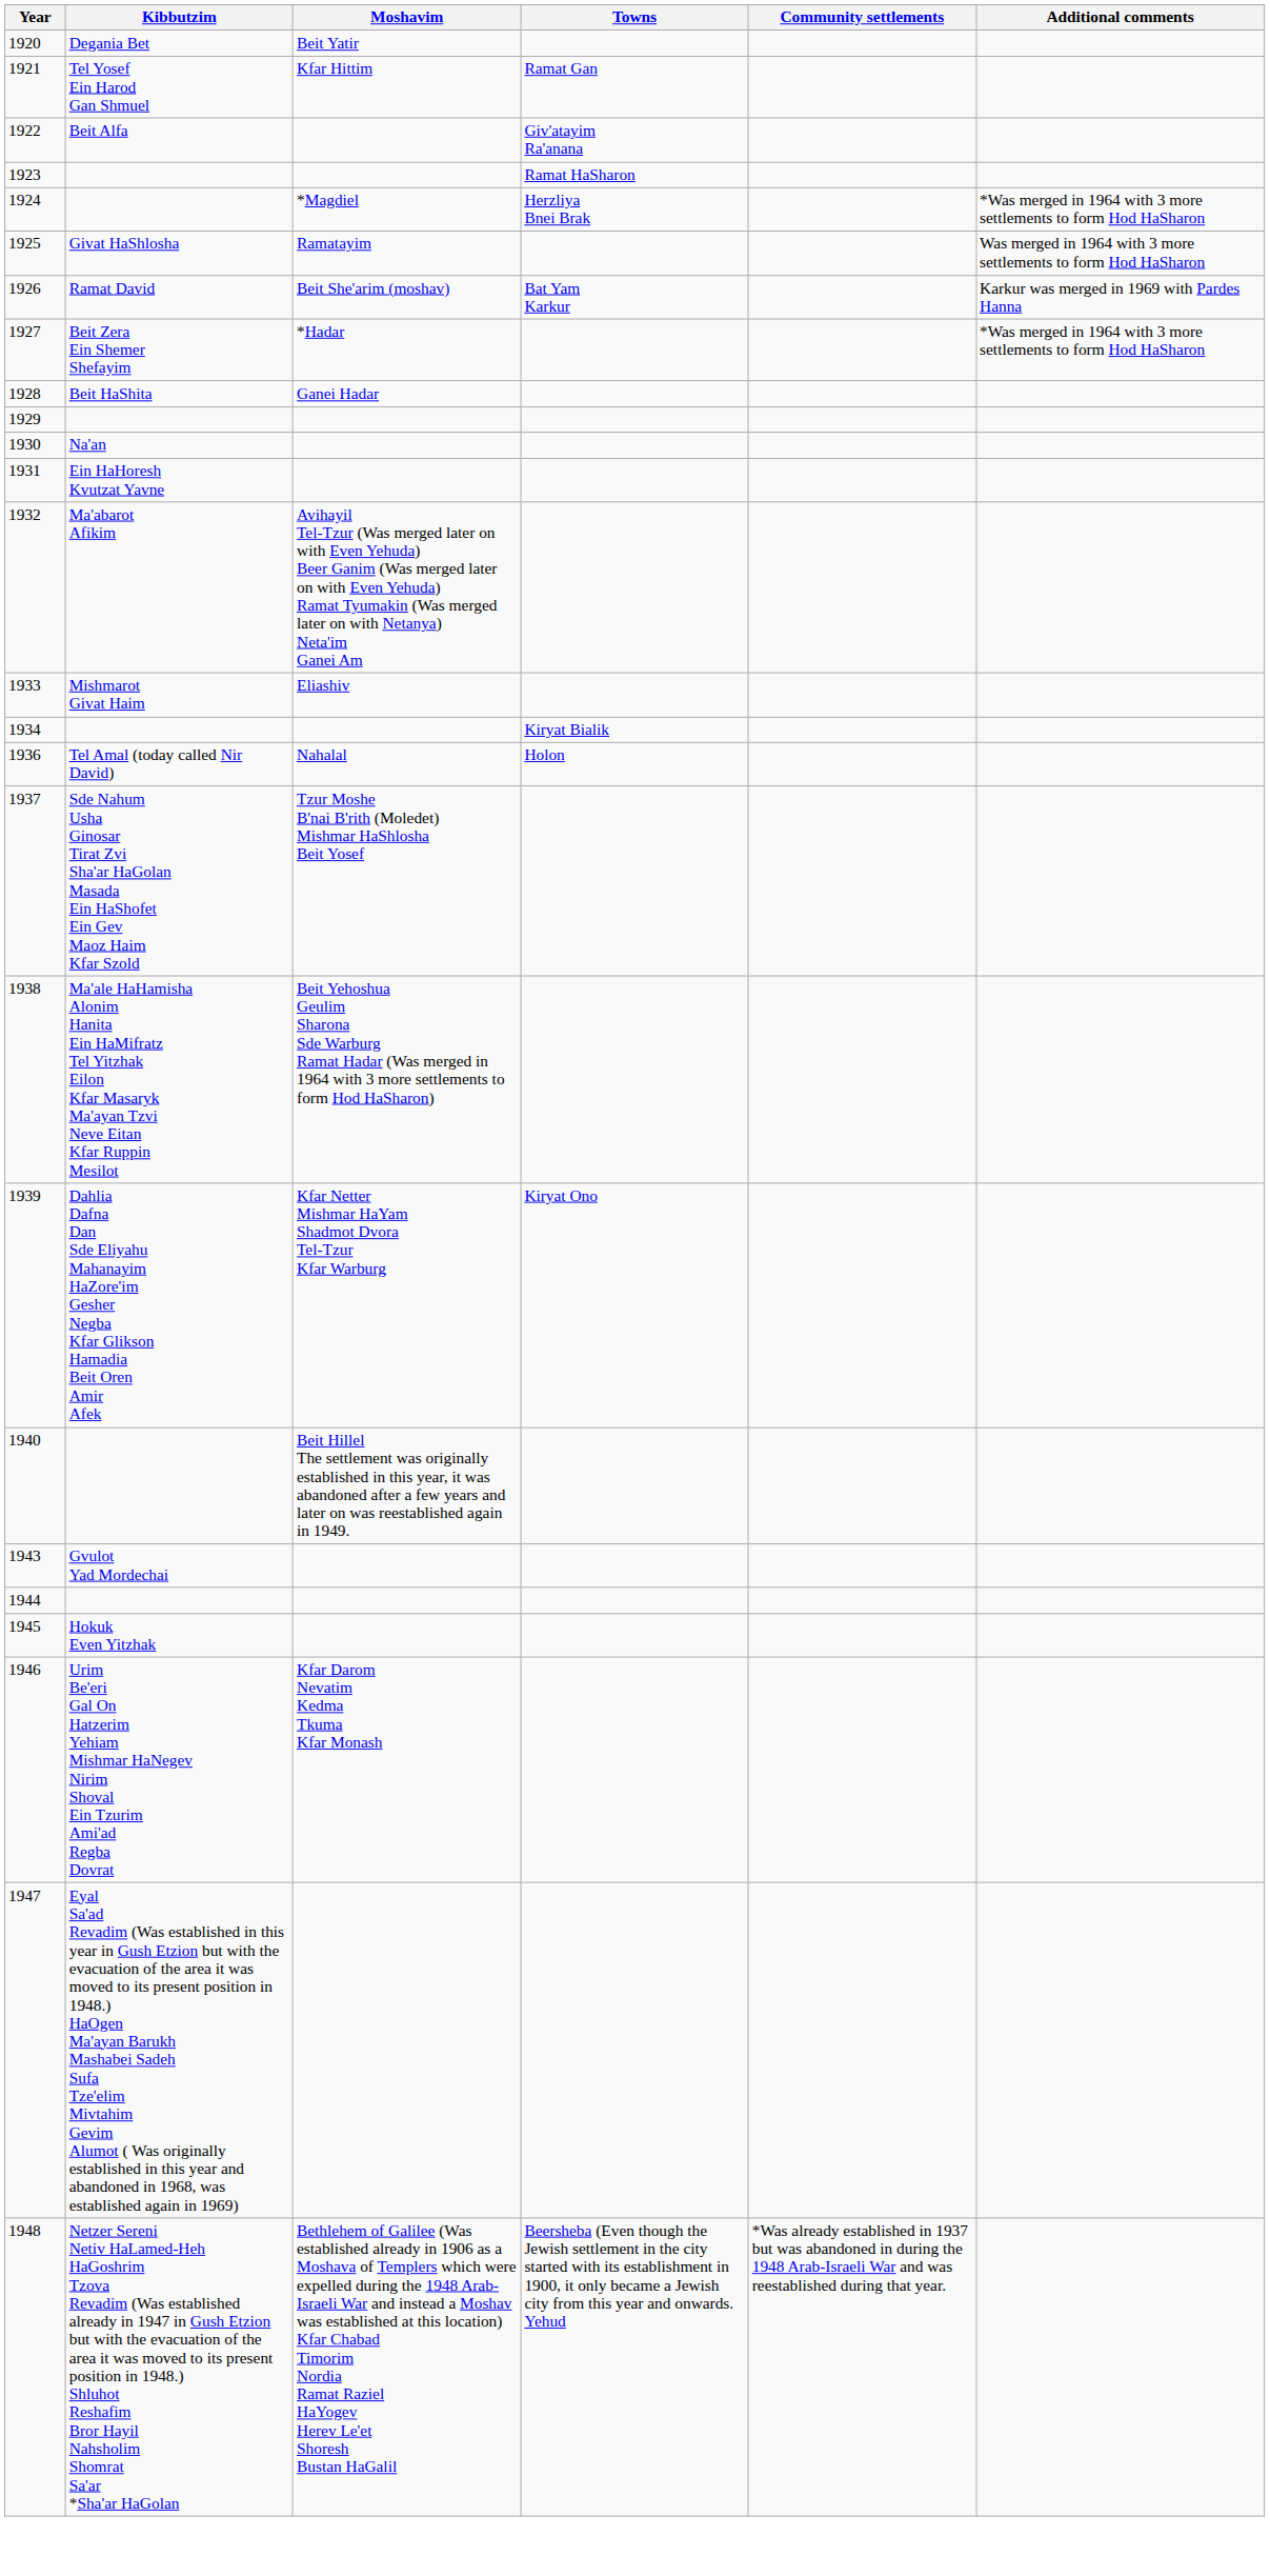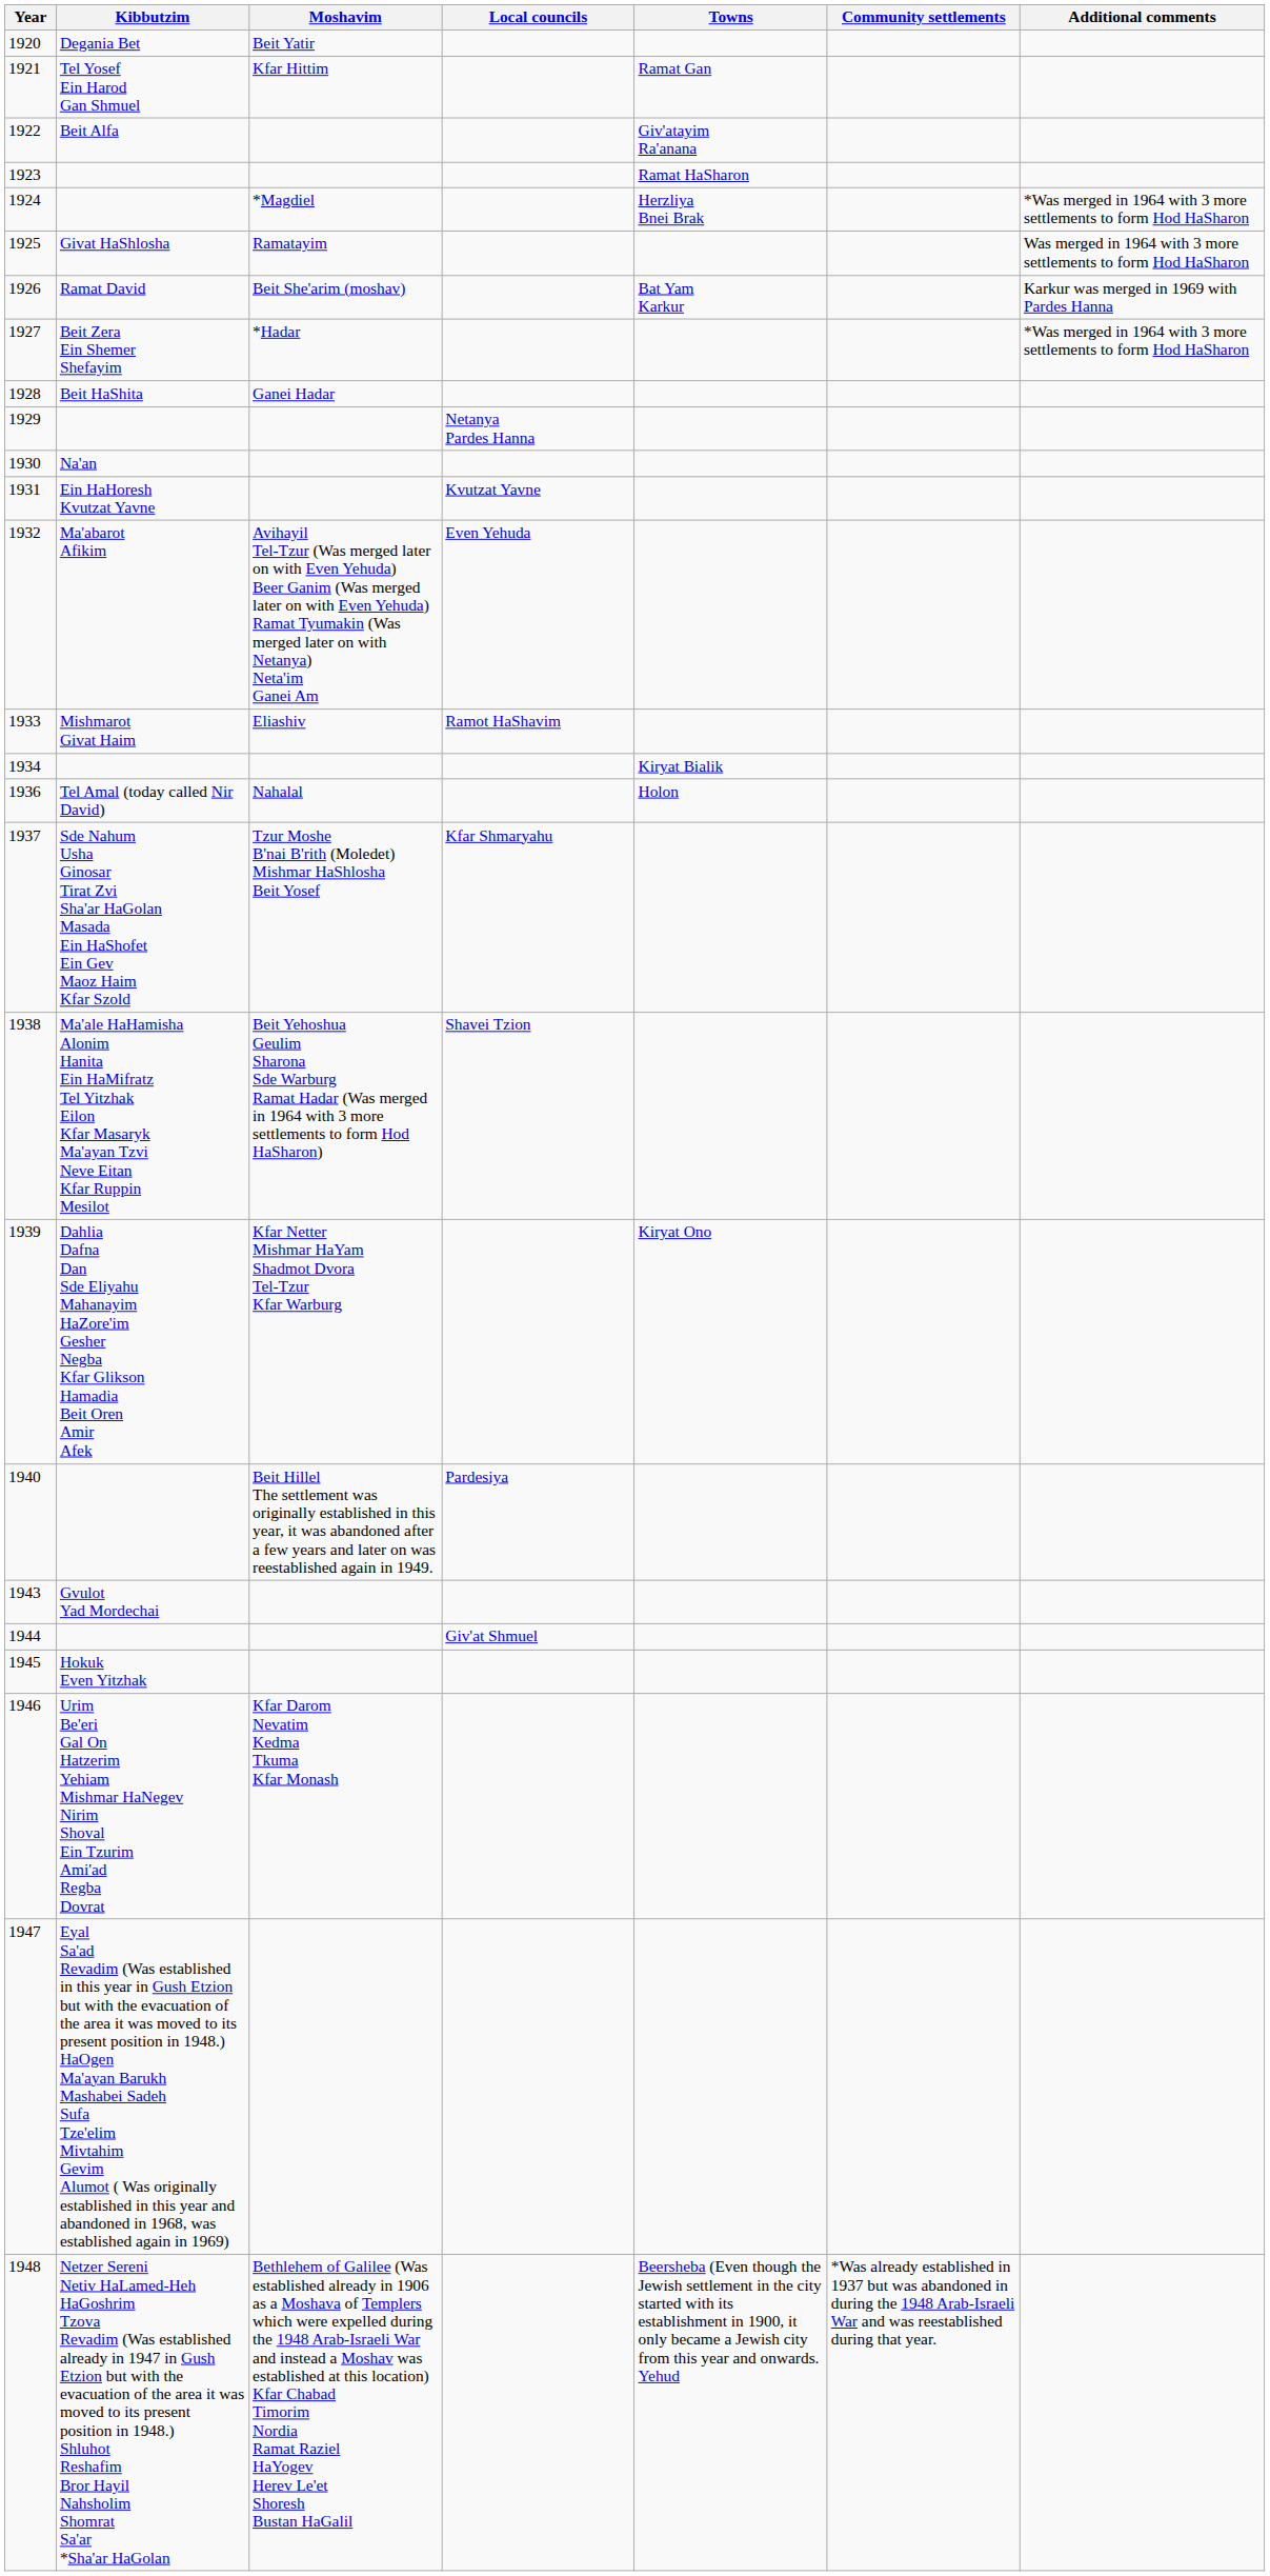+ column: Local councils | Netanya Pardes Hanna | Kvutzat Yavne | Even Yehuda | Ramot HaShavim | Kfar Shmaryahu | Shavei Tzion | Pardesiya | Giv'at Shmuel
